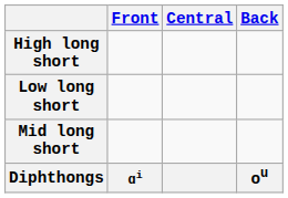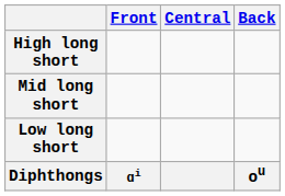rows swapped: Mid long short <-> Low long short
